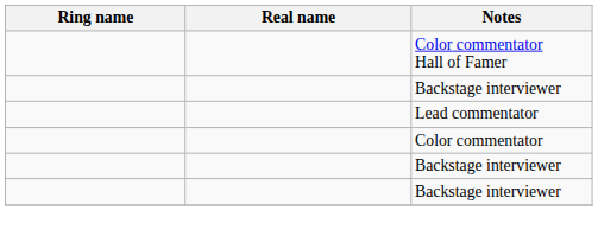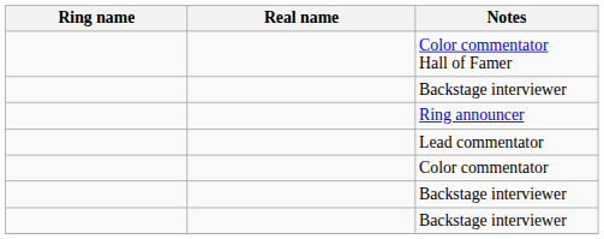+ row: Ring announcer
